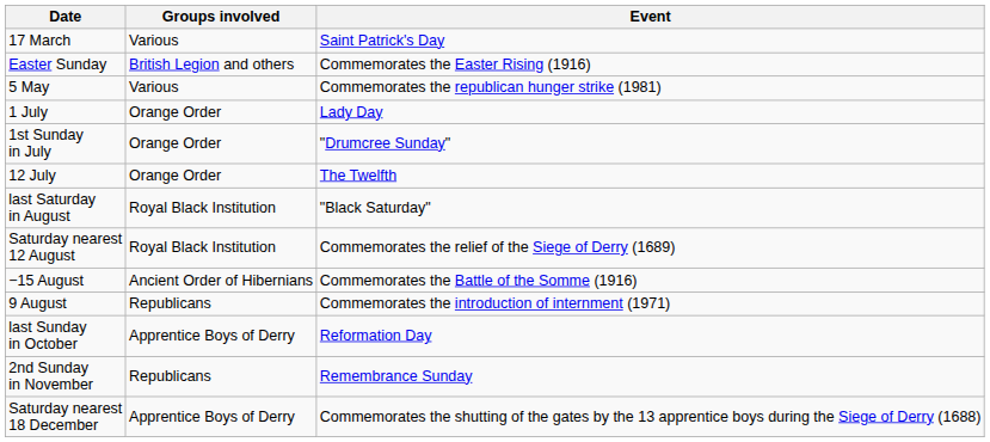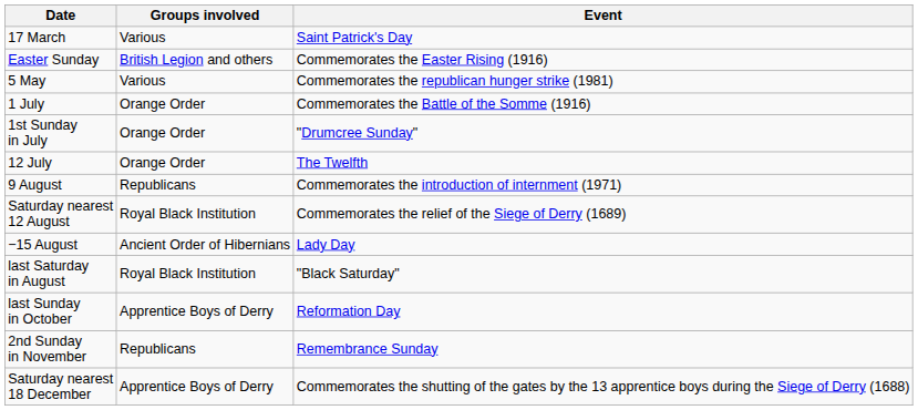1 July | Event: Lady Day -> Commemorates the Battle of the Somme (1916)
rows swapped: 9 August <-> last Saturday in August
−15 August | Event: Commemorates the Battle of the Somme (1916) -> Lady Day
